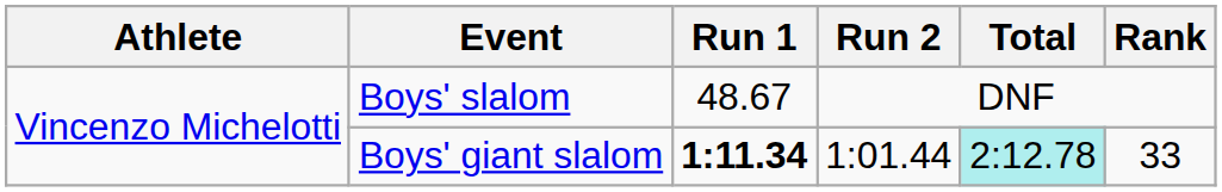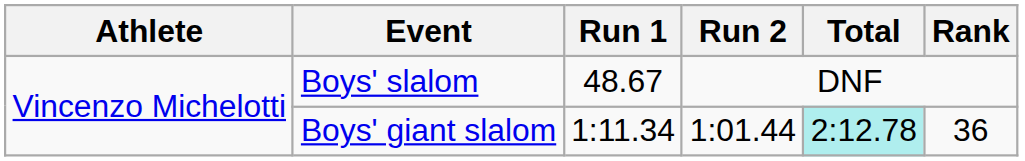Boys' giant slalom | Run 1: bold -> normal
Boys' giant slalom | Rank: 33 -> 36
